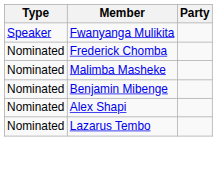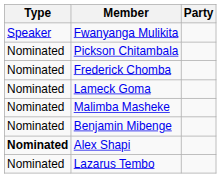+ row: Nominated | Pickson Chitambala
+ row: Nominated | Lameck Goma
Alex Shapi | Type: normal -> bold
